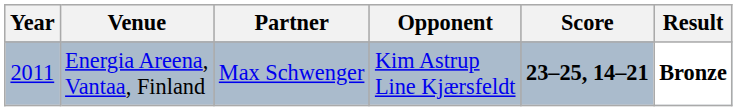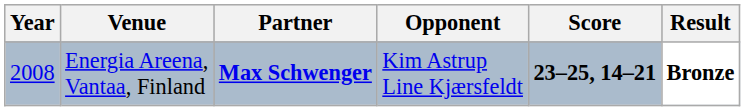Energia Areena, Vantaa, Finland | Year: 2011 -> 2008
Energia Areena, Vantaa, Finland | Partner: normal -> bold
